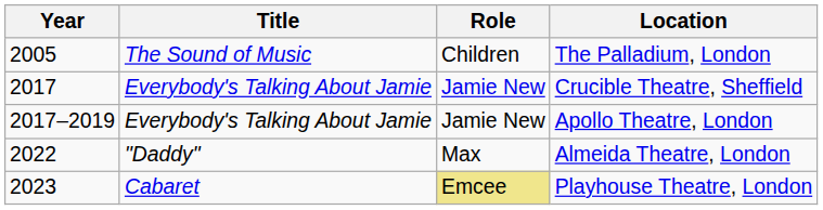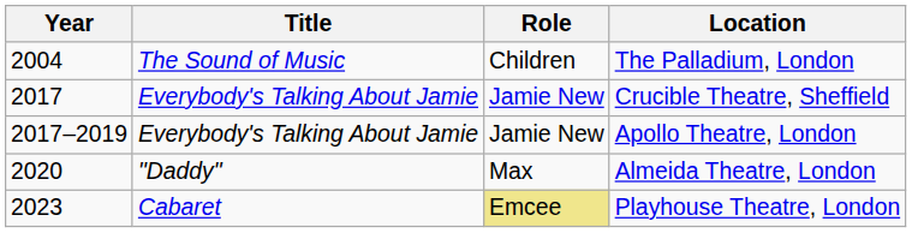The Palladium, London | Year: 2005 -> 2004
Almeida Theatre, London | Year: 2022 -> 2020
